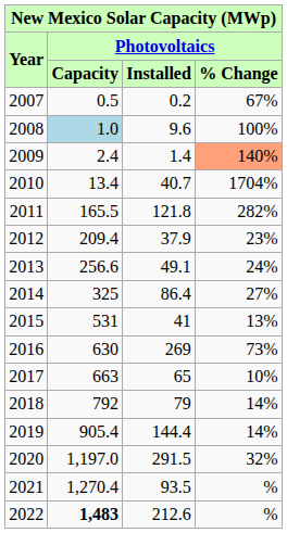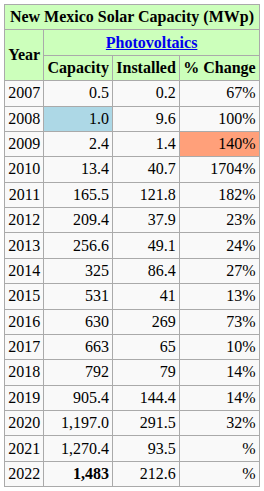2011 | Photovoltaics / % Change: 282% -> 182%
